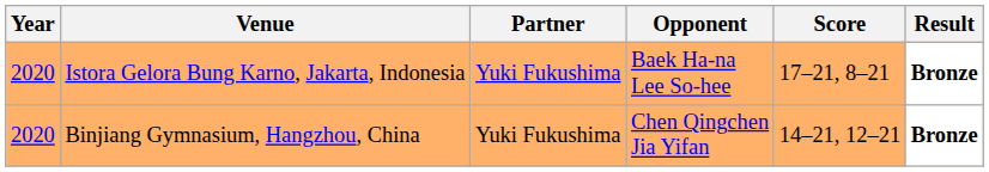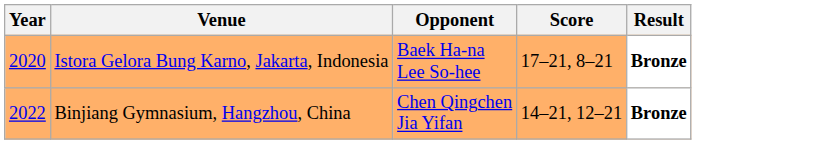- column: Partner | Yuki Fukushima | Yuki Fukushima
Binjiang Gymnasium, Hangzhou, China | Year: 2020 -> 2022
